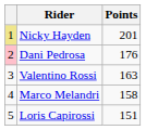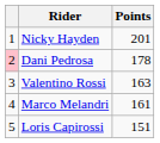Nicky Hayden | column 1: khaki background -> no background
Dani Pedrosa | Points: 176 -> 178
Marco Melandri | Points: 158 -> 161
